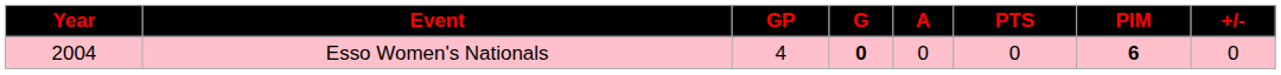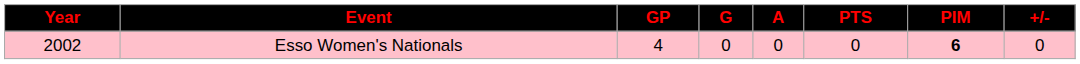Esso Women's Nationals | Year: 2004 -> 2002
Esso Women's Nationals | G: bold -> normal
